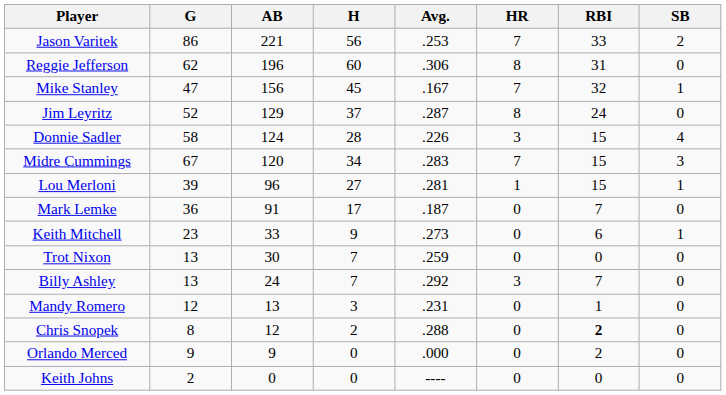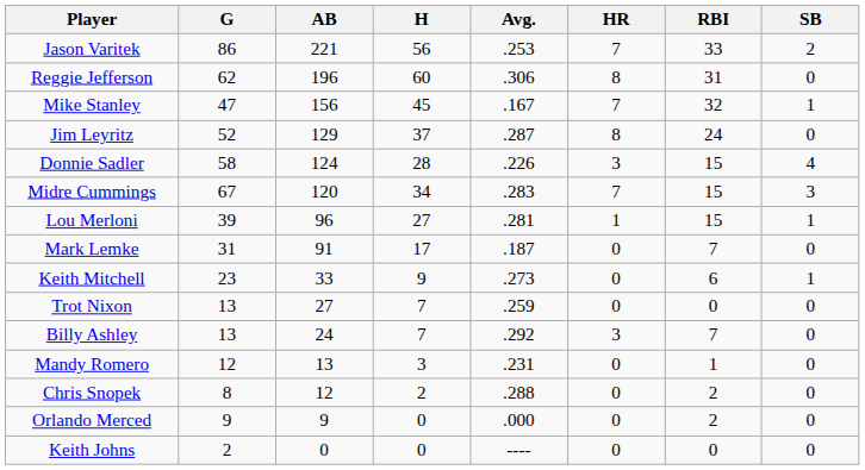Mark Lemke | G: 36 -> 31
Trot Nixon | AB: 30 -> 27
Chris Snopek | RBI: bold -> normal
